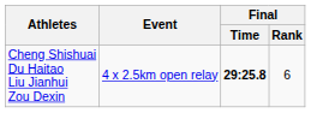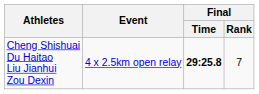Cheng Shishuai Du Haitao Liu Jianhui Zou Dexin | Final / Rank: 6 -> 7
